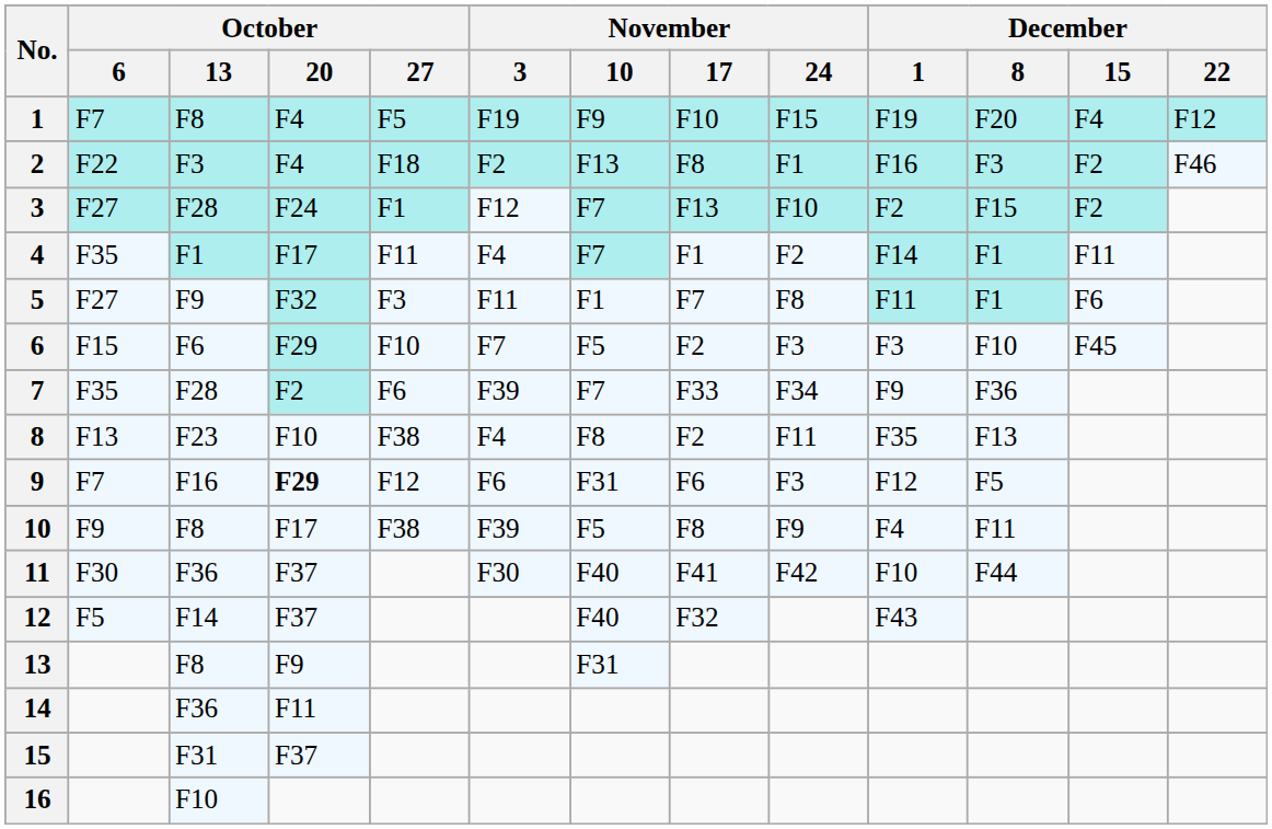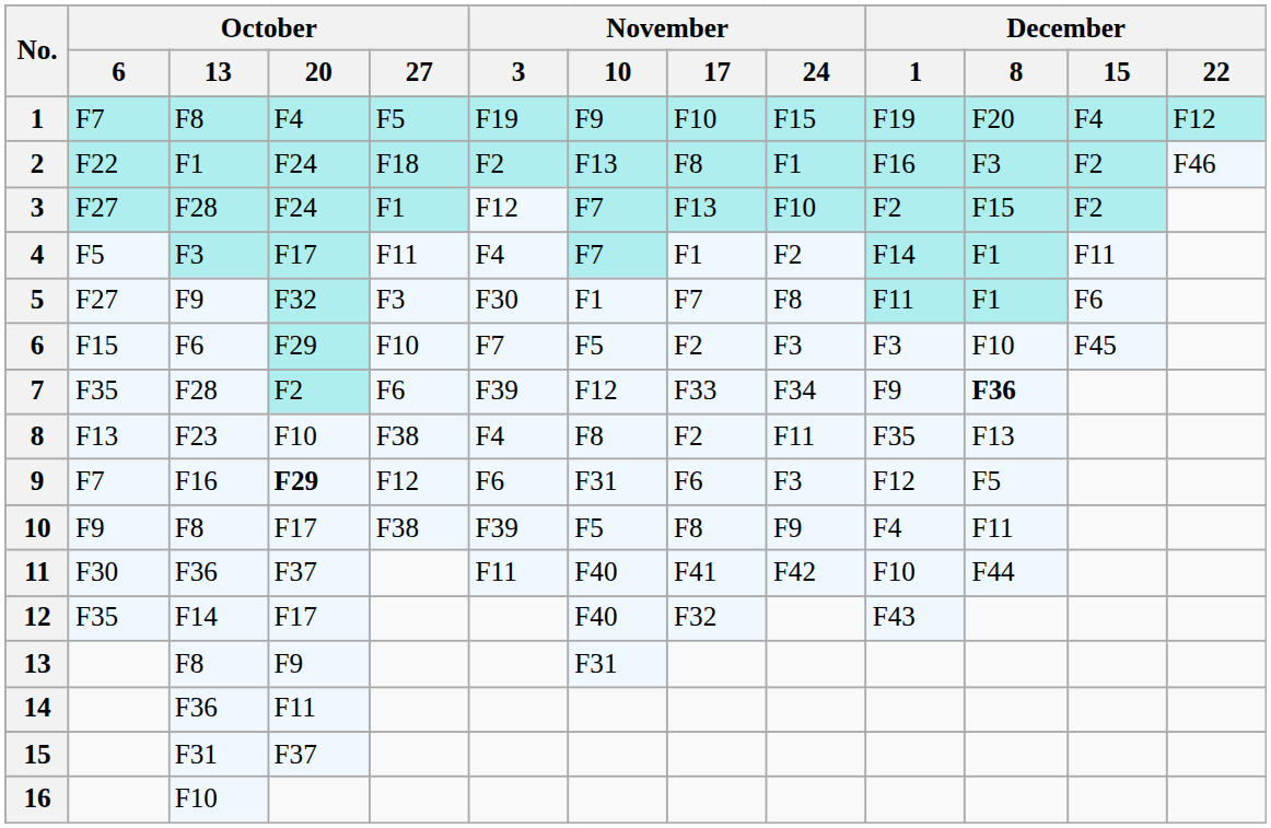2 | October / 13: F3 -> F1
2 | October / 20: F4 -> F24
4 | October / 6: F35 -> F5
4 | October / 13: F1 -> F3
5 | November / 3: F11 -> F30
7 | November / 10: F7 -> F12
7 | December / 8: normal -> bold
11 | November / 3: F30 -> F11
12 | October / 6: F5 -> F35
12 | October / 20: F37 -> F17
